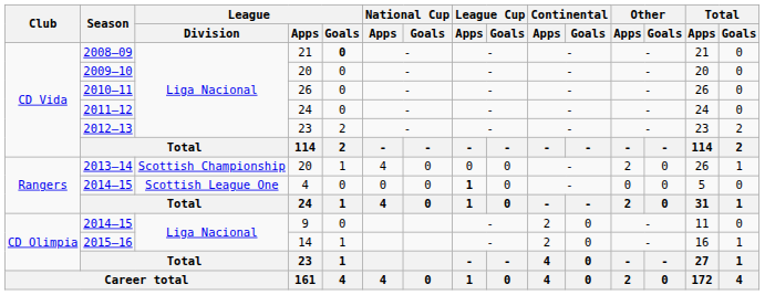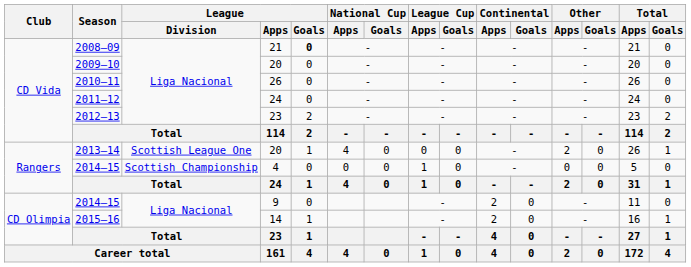2013–14 | League / Division: Scottish Championship -> Scottish League One
2014–15 / 4 | League / Division: Scottish League One -> Scottish Championship
2014–15 / 4 | League Cup / Apps: bold -> normal
